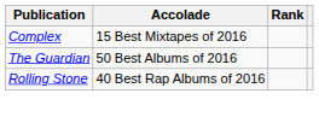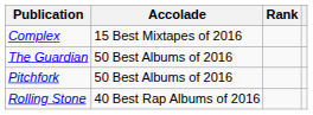+ row: Pitchfork | 50 Best Albums of 2016
